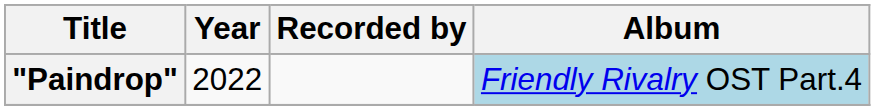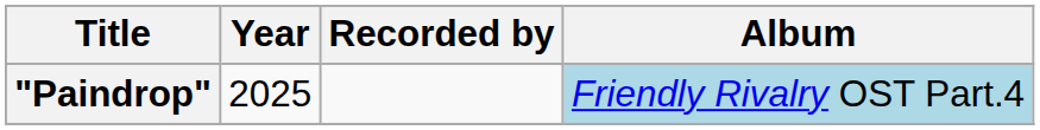"Paindrop" | Year: 2022 -> 2025
